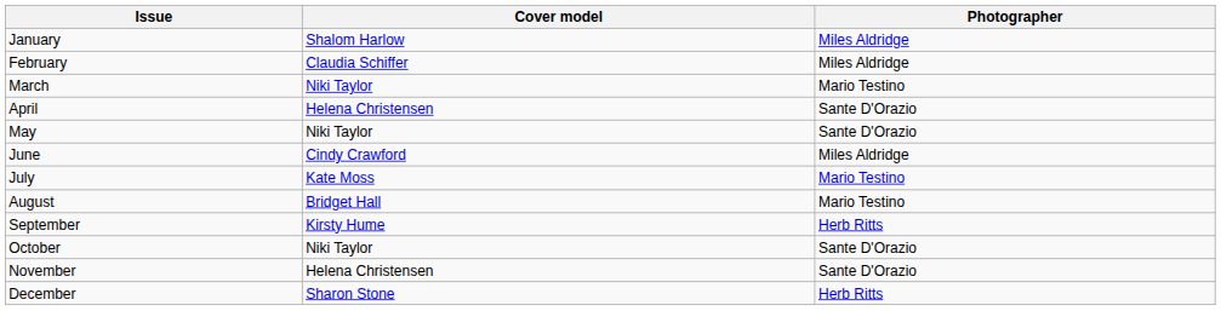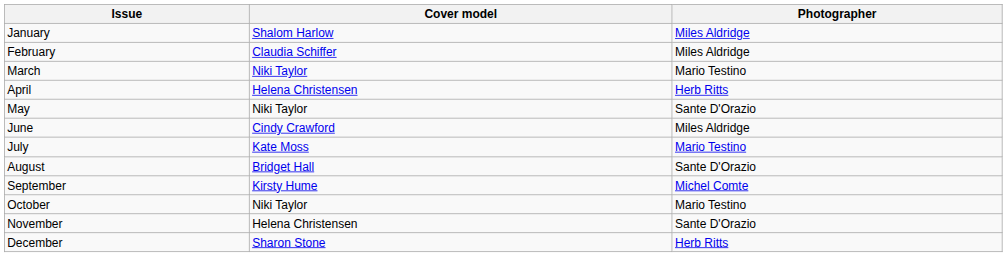April | Photographer: Sante D'Orazio -> Herb Ritts
August | Photographer: Mario Testino -> Sante D'Orazio
September | Photographer: Herb Ritts -> Michel Comte
October | Photographer: Sante D'Orazio -> Mario Testino
